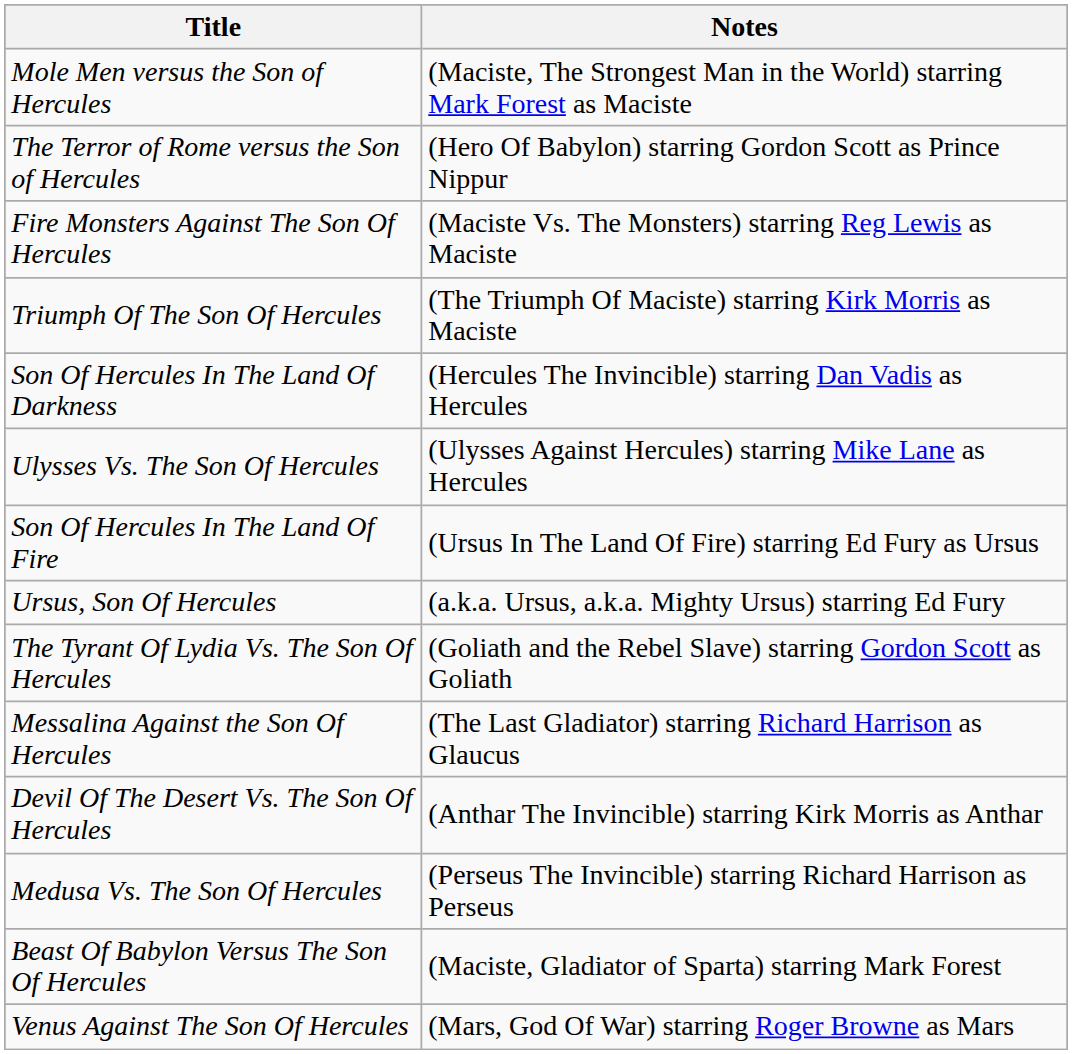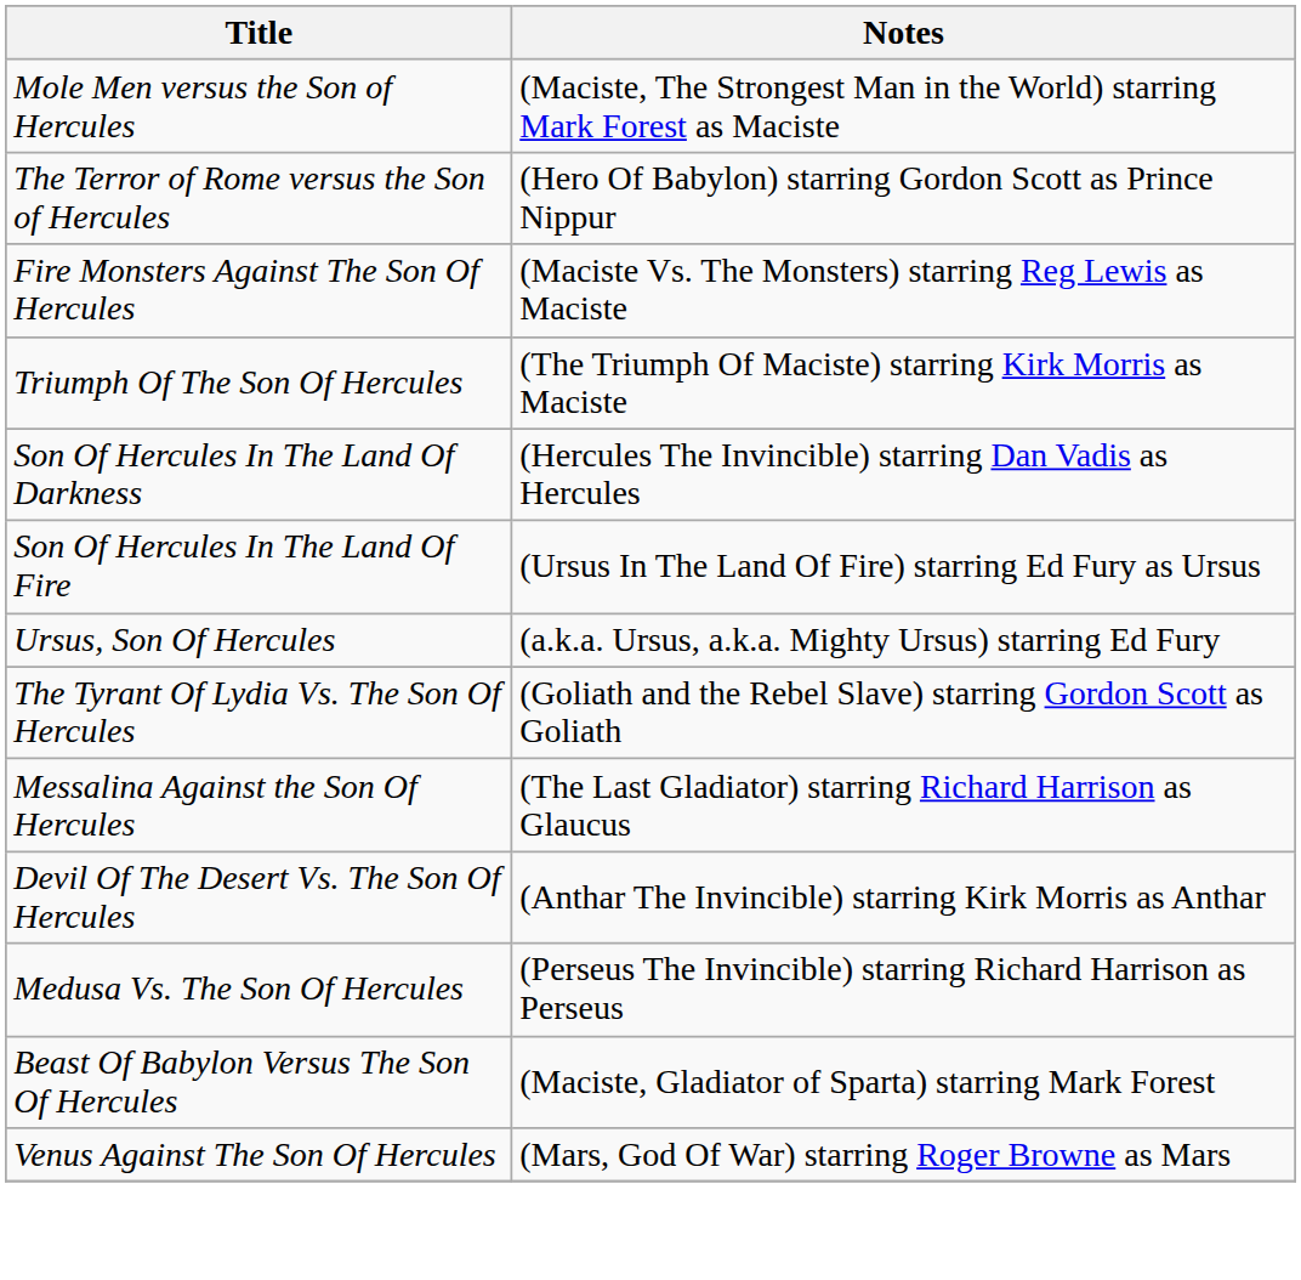- row: Ulysses Vs. The Son Of Hercules | (Ulysses Against Hercules) starring Mike Lane as Hercules
